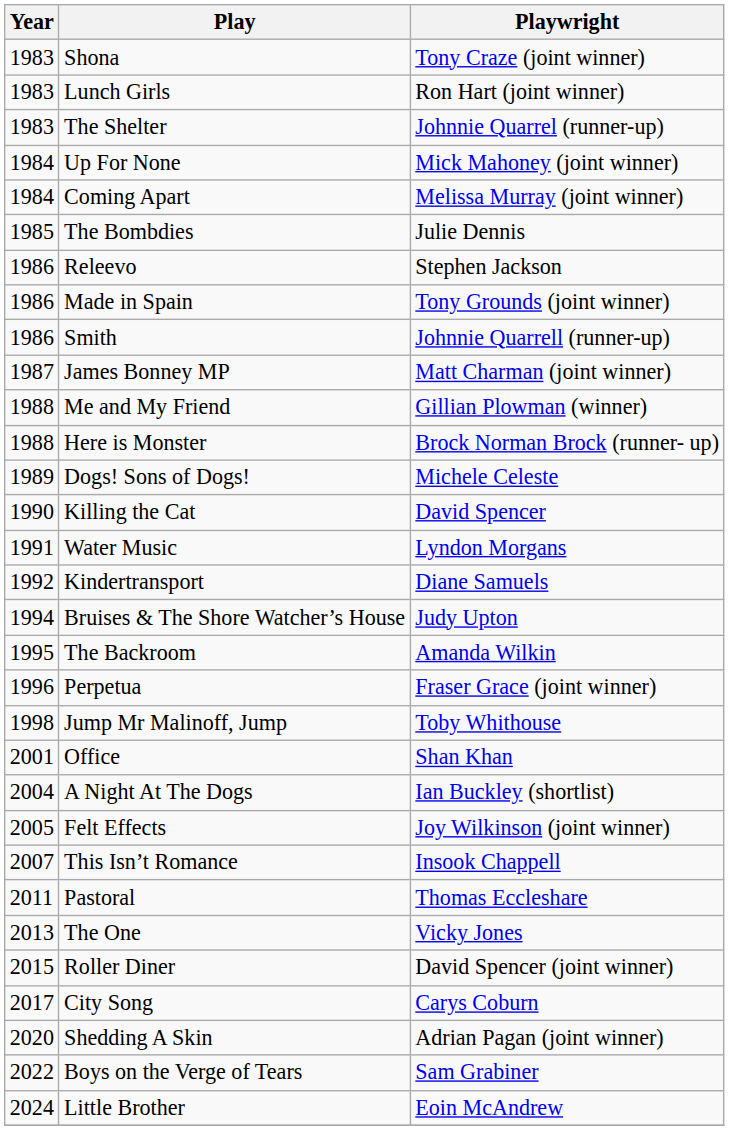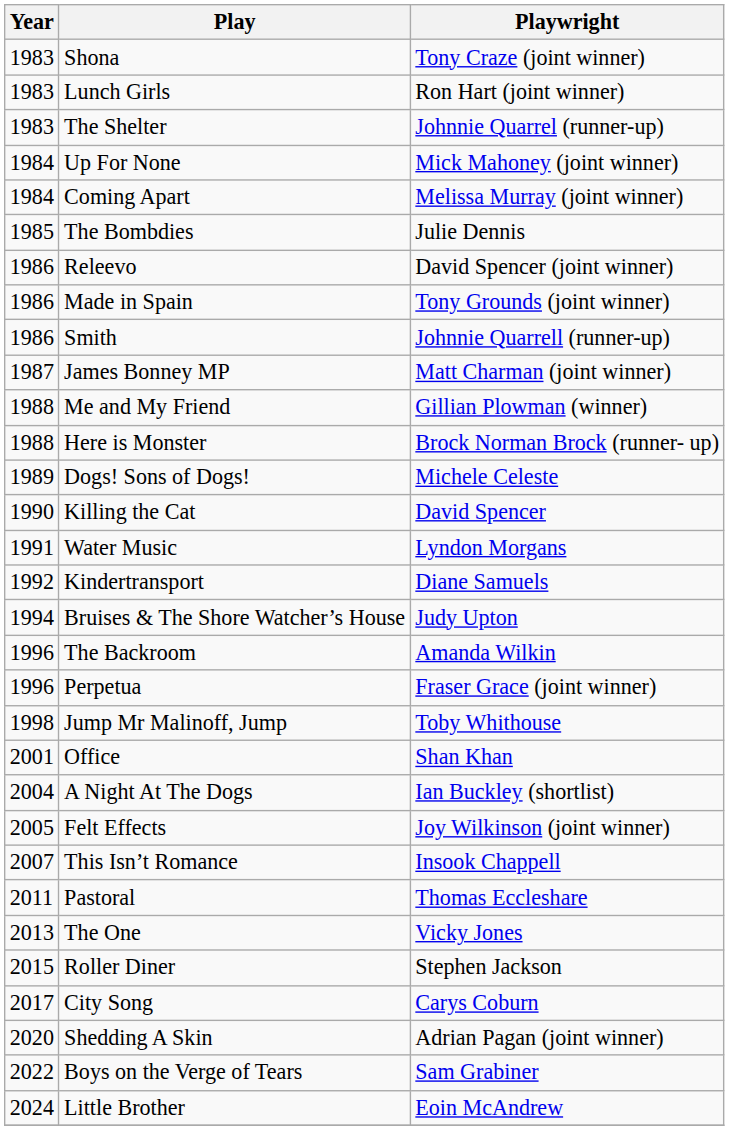Releevo | Playwright: Stephen Jackson -> David Spencer (joint winner)
The Backroom | Year: 1995 -> 1996
Roller Diner | Playwright: David Spencer (joint winner) -> Stephen Jackson
